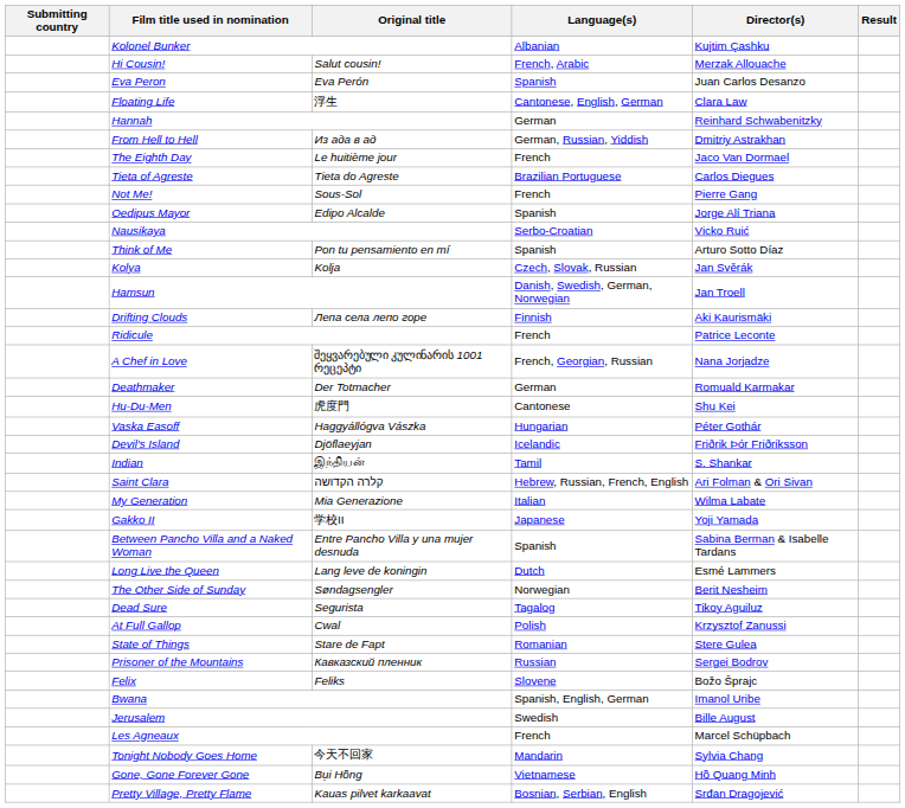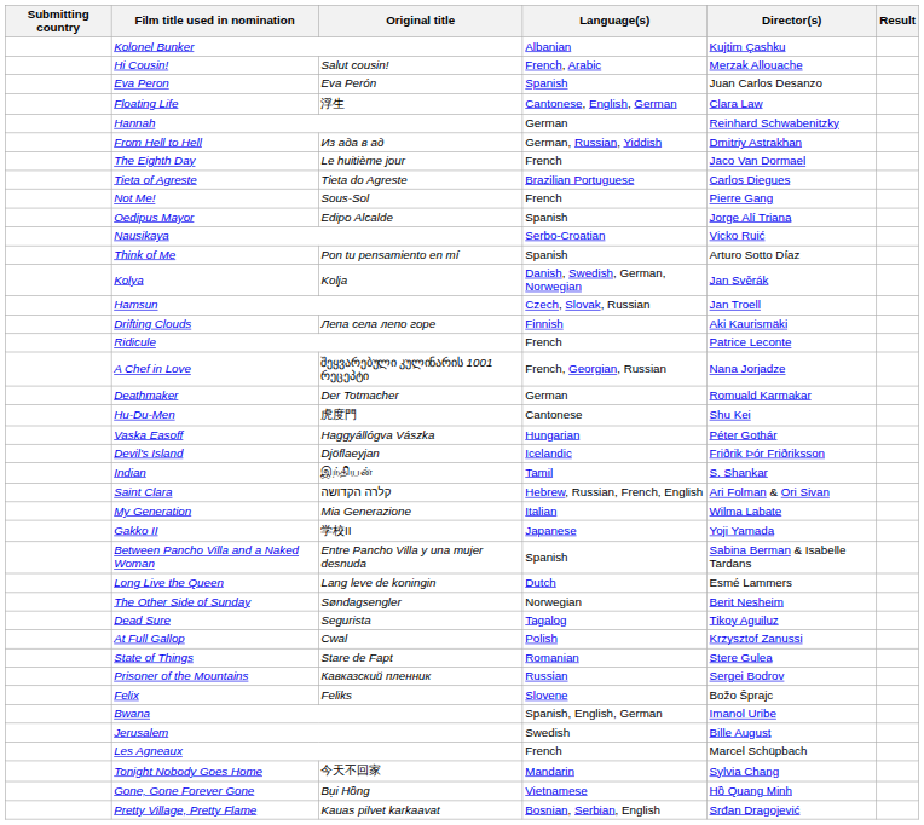Kolya | Language(s): Czech, Slovak, Russian -> Danish, Swedish, German, Norwegian
Hamsun | Language(s): Danish, Swedish, German, Norwegian -> Czech, Slovak, Russian
